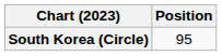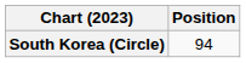South Korea (Circle) | Position: 95 -> 94
